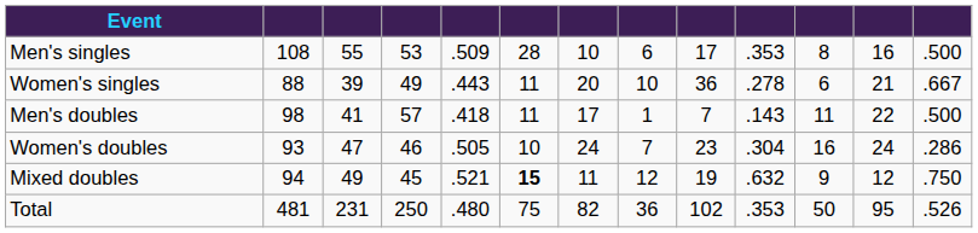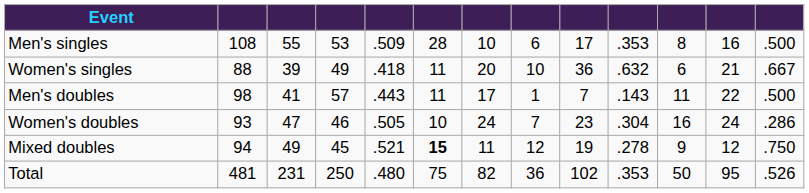Women's singles | column 5: .443 -> .418
Women's singles | column 10: .278 -> .632
Men's doubles | column 5: .418 -> .443
Mixed doubles | column 10: .632 -> .278
